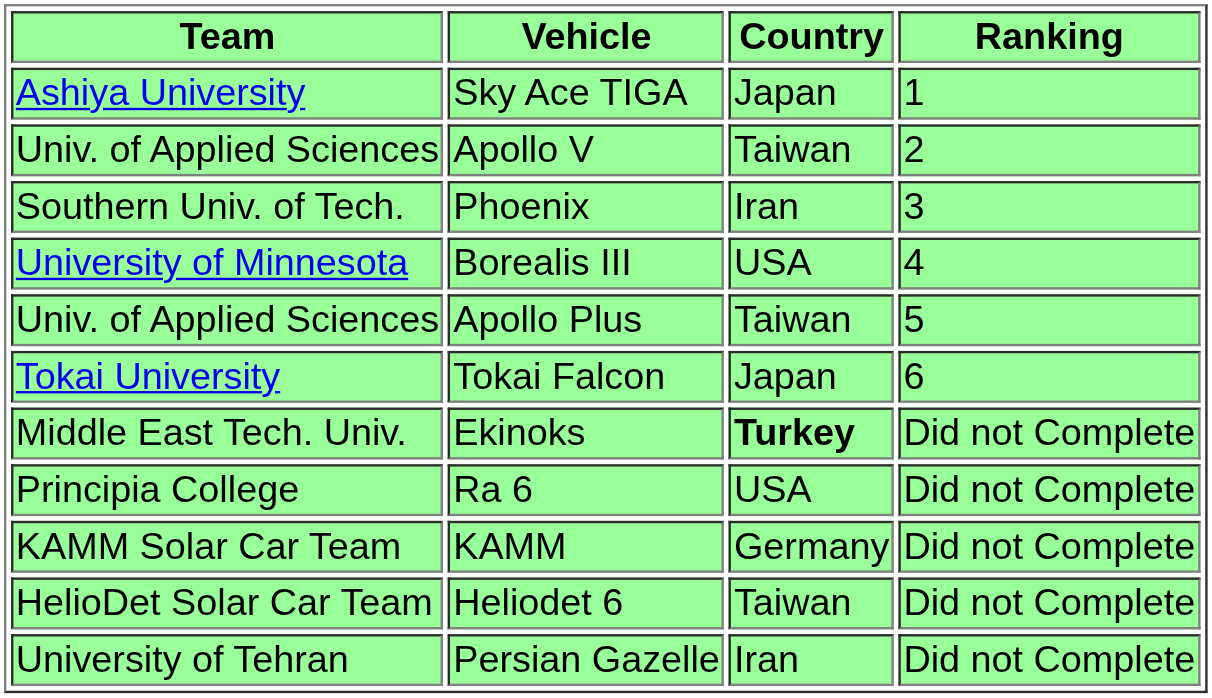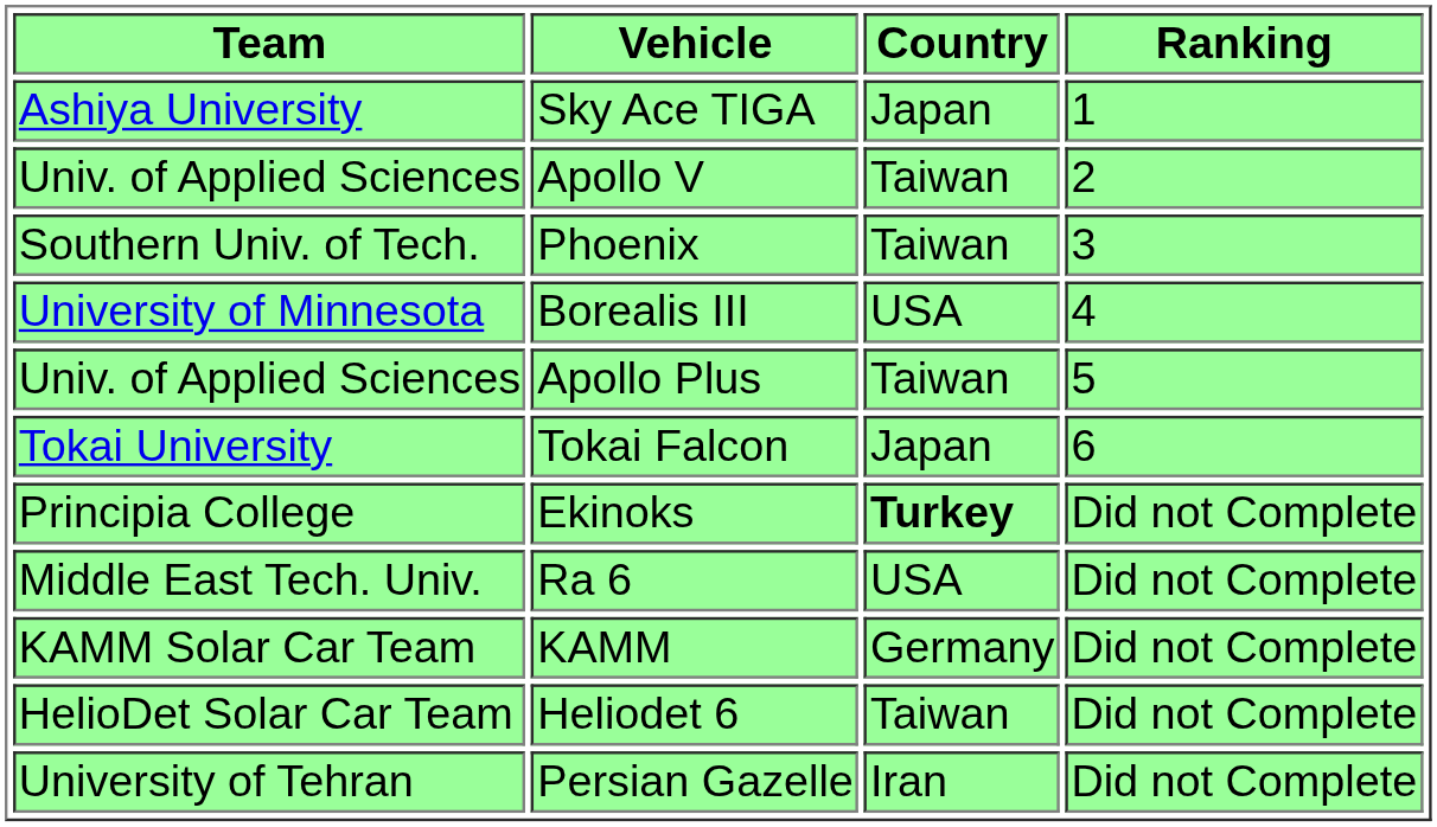Phoenix | Country: Iran -> Taiwan
Ekinoks | Team: Middle East Tech. Univ. -> Principia College
Ra 6 | Team: Principia College -> Middle East Tech. Univ.
